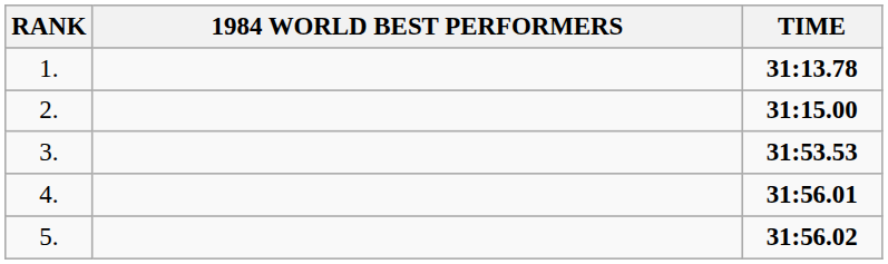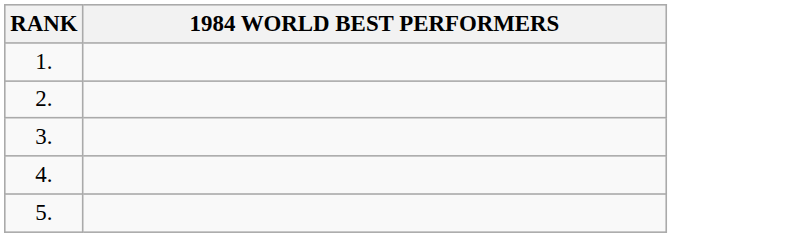- column: TIME | 31:13.78 | 31:15.00 | 31:53.53 | 31:56.01 | 31:56.02
